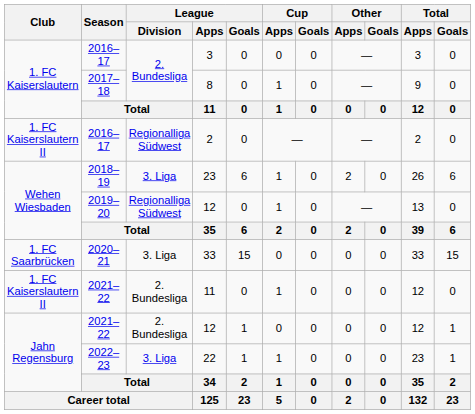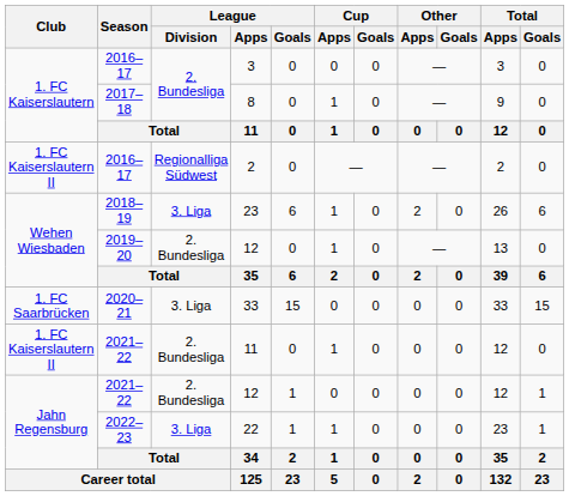2019–20 / 12 | League / Division: Regionalliga Südwest -> 2. Bundesliga
